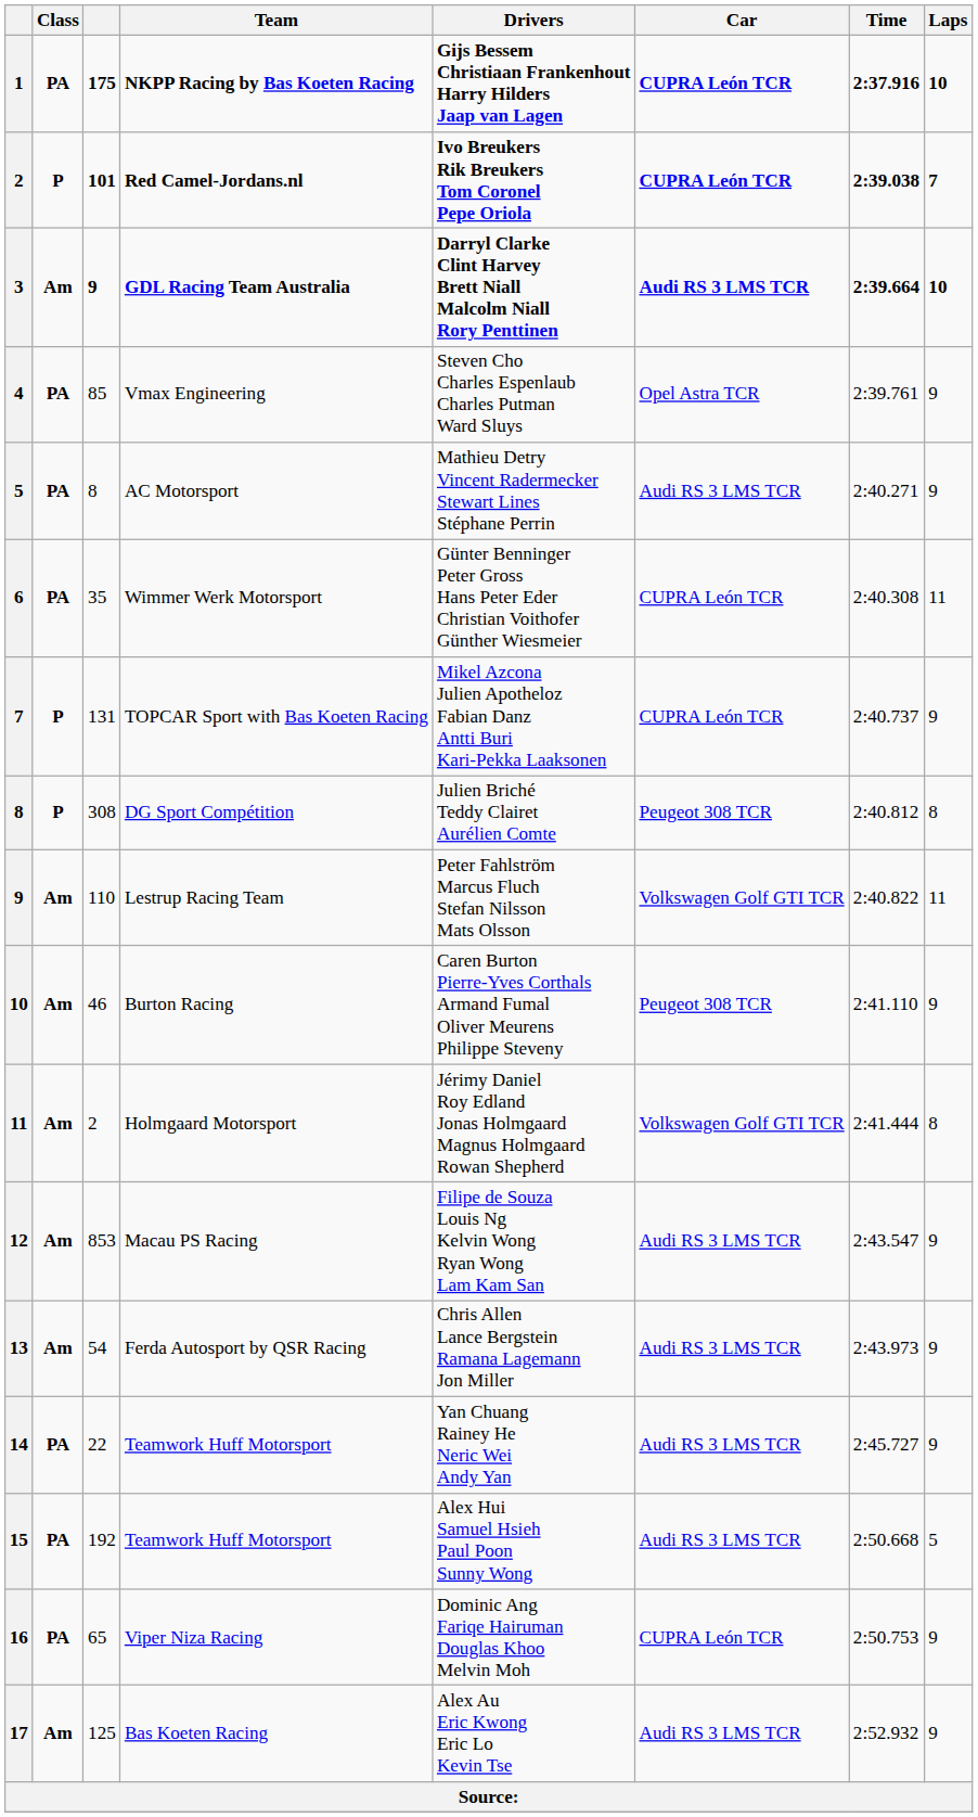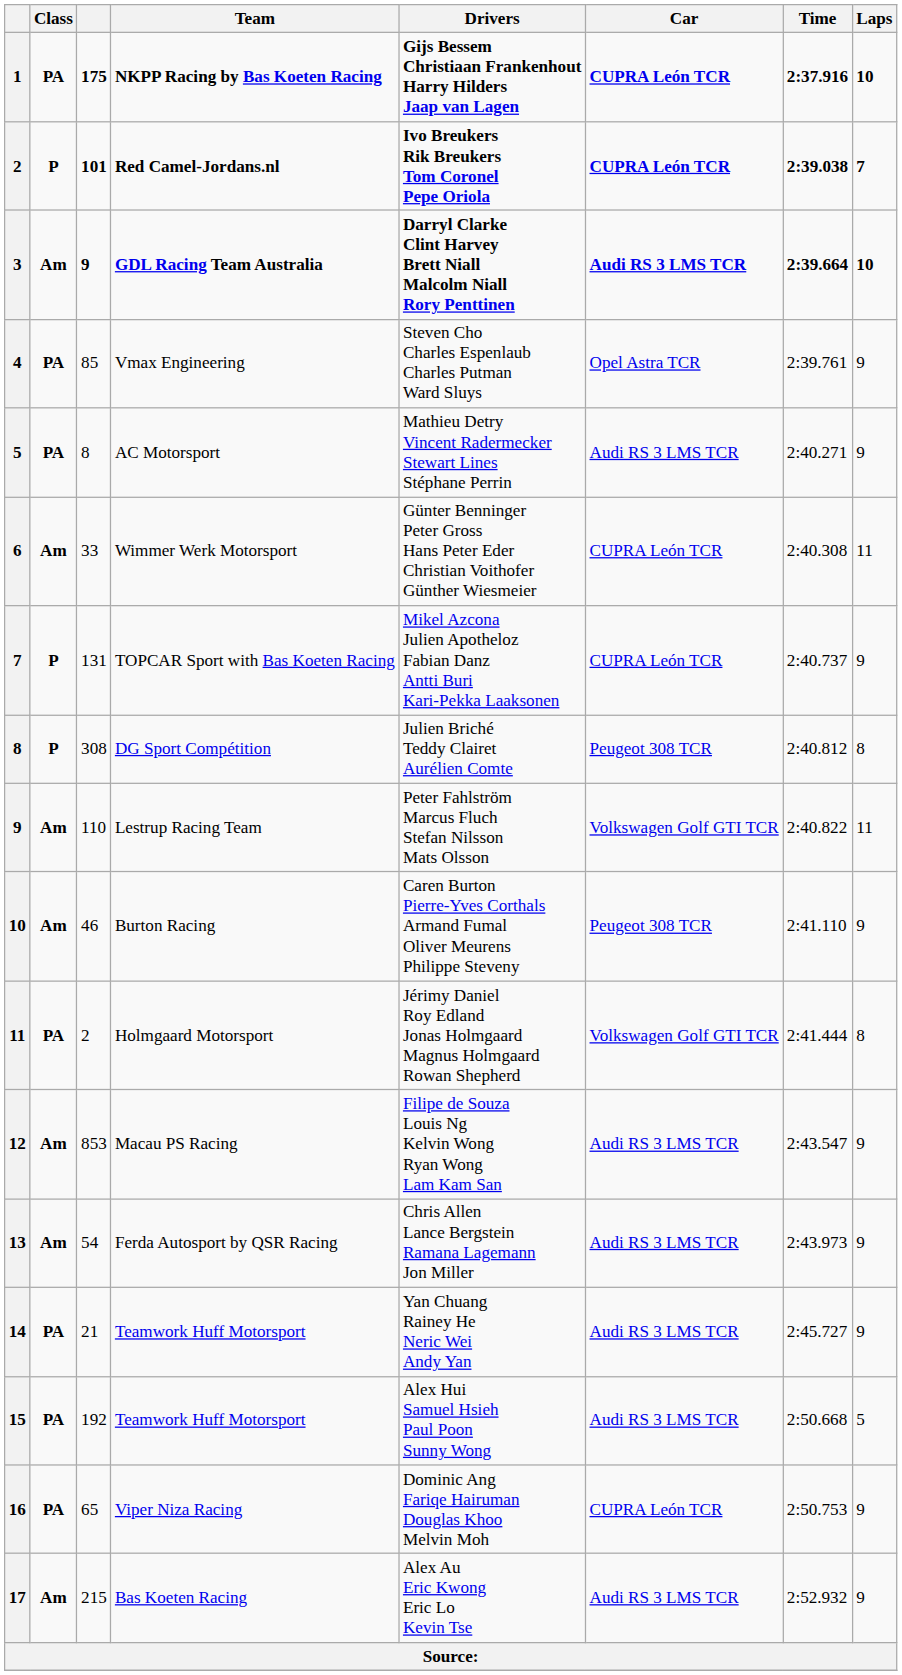Wimmer Werk Motorsport | Class: PA -> Am
Wimmer Werk Motorsport | column 3: 35 -> 33
Holmgaard Motorsport | Class: Am -> PA
14 / Teamwork Huff Motorsport | column 3: 22 -> 21
Bas Koeten Racing | column 3: 125 -> 215
